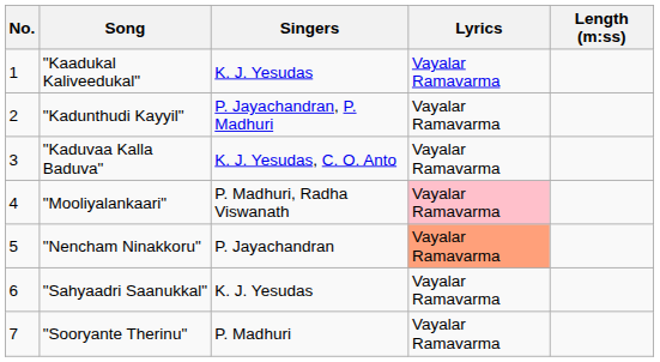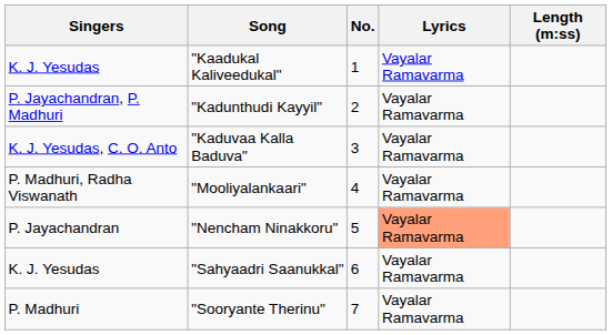columns swapped: No. <-> Singers
"Mooliyalankaari" | Lyrics: pink background -> no background
